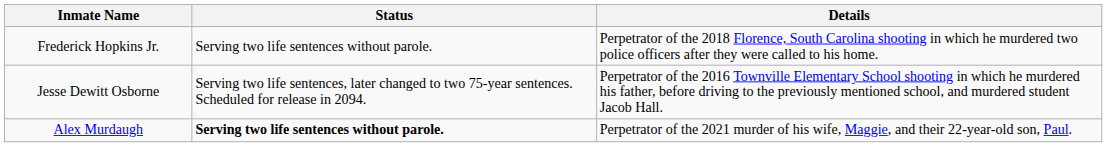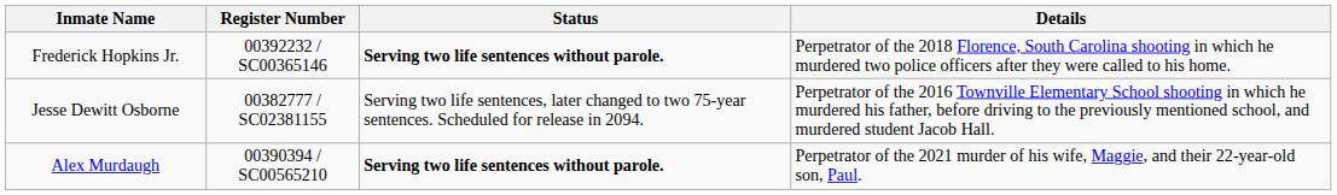+ column: Register Number | 00392232 / SC00365146 | 00382777 / SC02381155 | 00390394 / SC00565210
Frederick Hopkins Jr. | Status: normal -> bold
